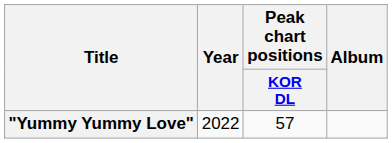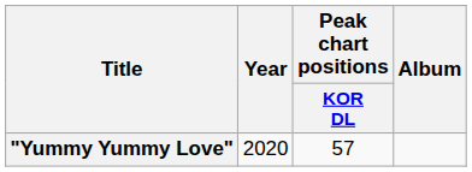"Yummy Yummy Love" | Year: 2022 -> 2020
